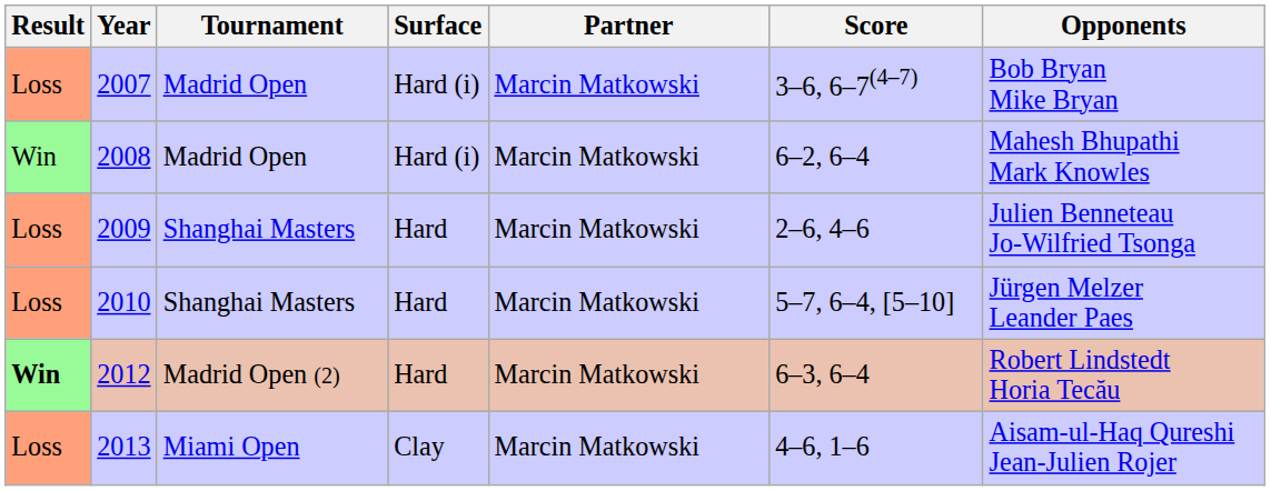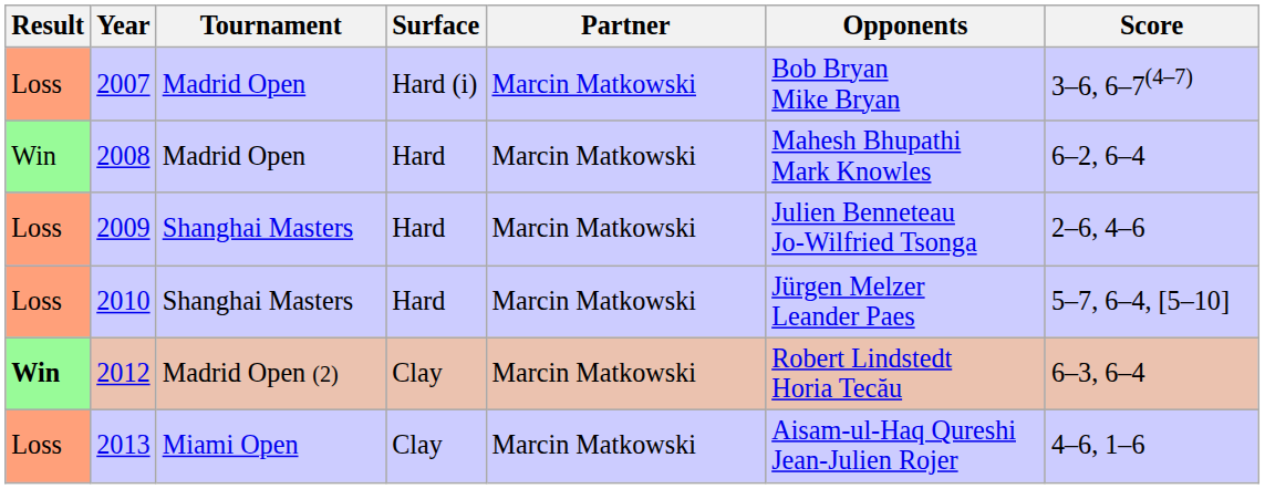columns swapped: Opponents <-> Score
2008 | Surface: Hard (i) -> Hard
2012 | Surface: Hard -> Clay
